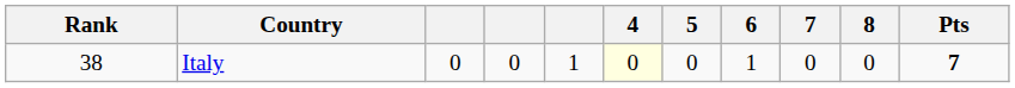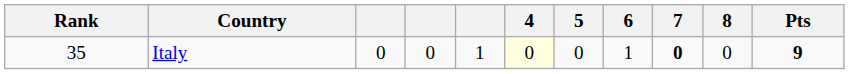Italy | Rank: 38 -> 35
Italy | 7: normal -> bold
Italy | Pts: 7 -> 9
